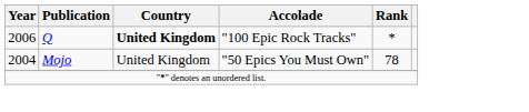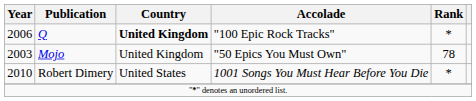Mojo | Year: 2004 -> 2003
+ row: 2010 | Robert Dimery | United States | 1001 Songs You Must Hear Before You Die | *
